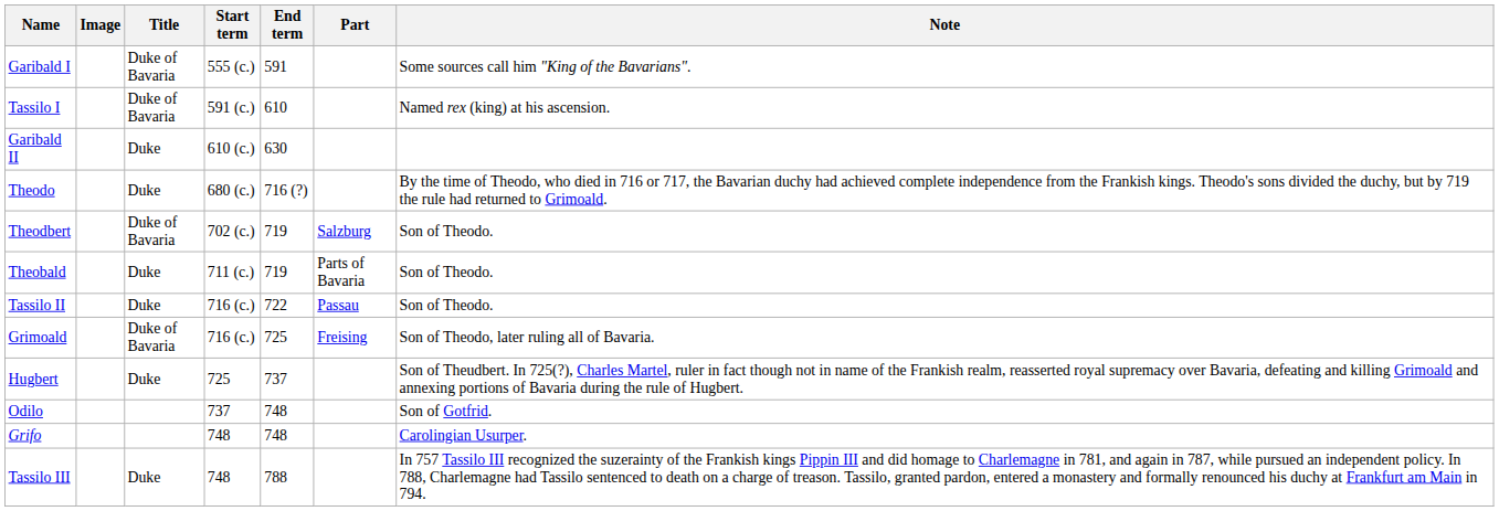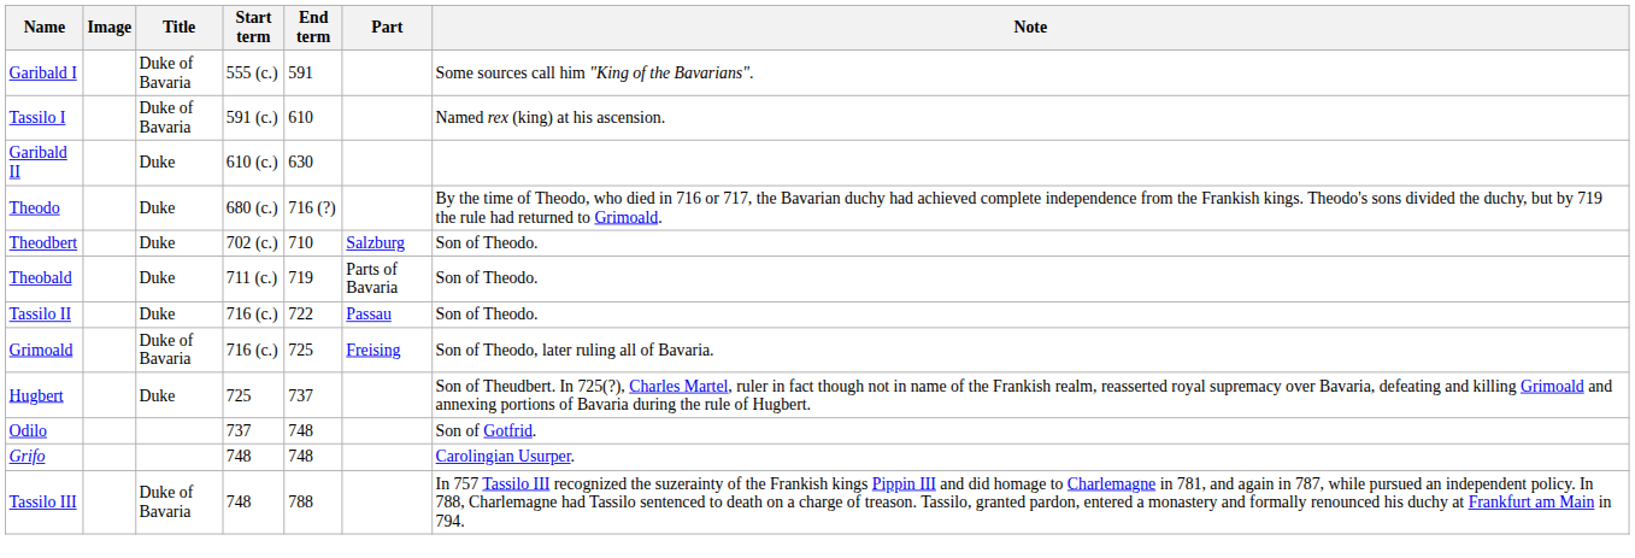Theodbert | Title: Duke of Bavaria -> Duke
Theodbert | End term: 719 -> 710
Tassilo III | Title: Duke -> Duke of Bavaria
